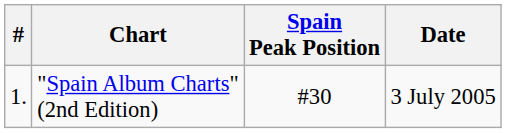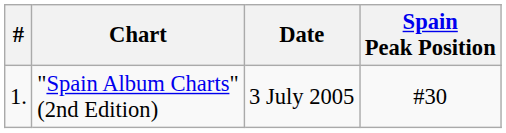columns swapped: Spain Peak Position <-> Date
